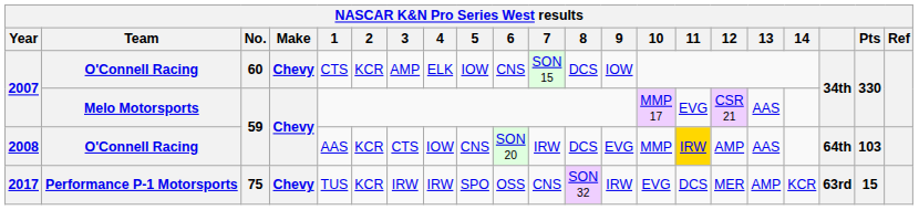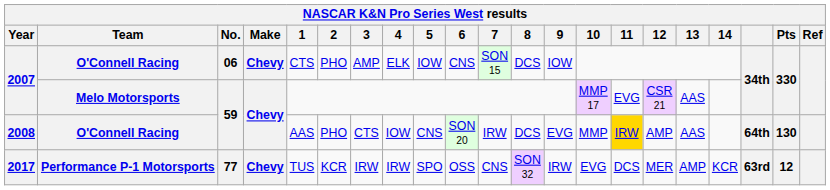2007 / O'Connell Racing | No.: 60 -> 06
2007 / O'Connell Racing | 2: KCR -> PHO
2008 | 2: KCR -> PHO
2008 | Pts: 103 -> 130
2017 | No.: 75 -> 77
2017 | Pts: 15 -> 12
